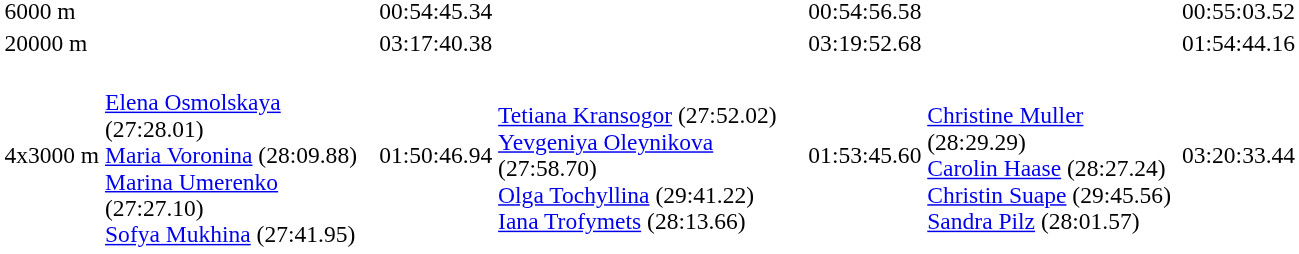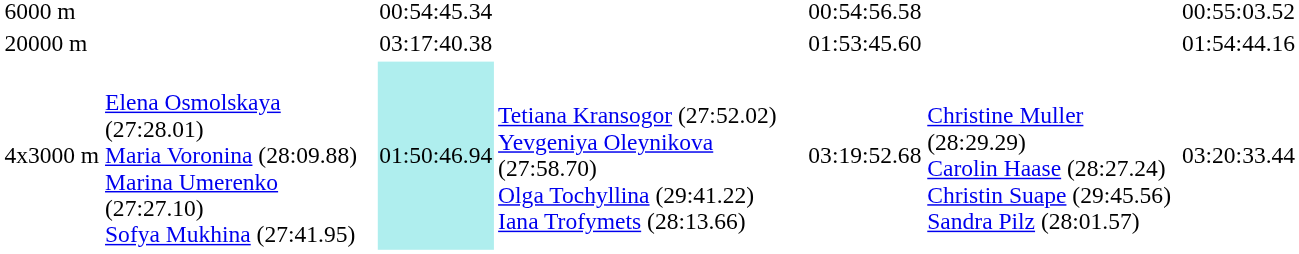20000 m | column 5: 03:19:52.68 -> 01:53:45.60
4x3000 m | column 3: no background -> paleturquoise background
4x3000 m | column 5: 01:53:45.60 -> 03:19:52.68
